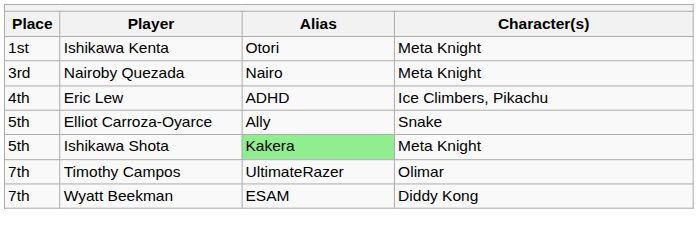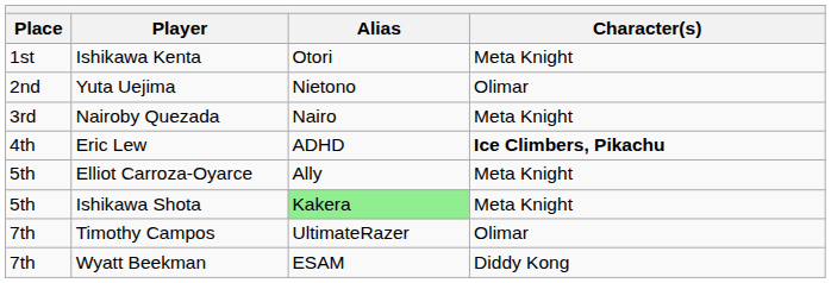+ row: 2nd | Yuta Uejima | Nietono | Olimar
Eric Lew | Character(s): normal -> bold
Elliot Carroza-Oyarce | Character(s): Snake -> Meta Knight
